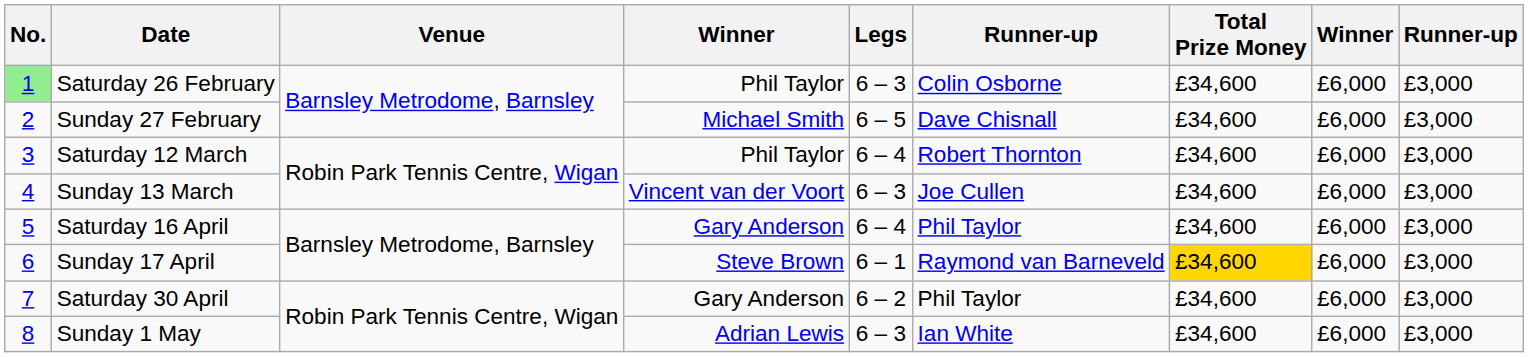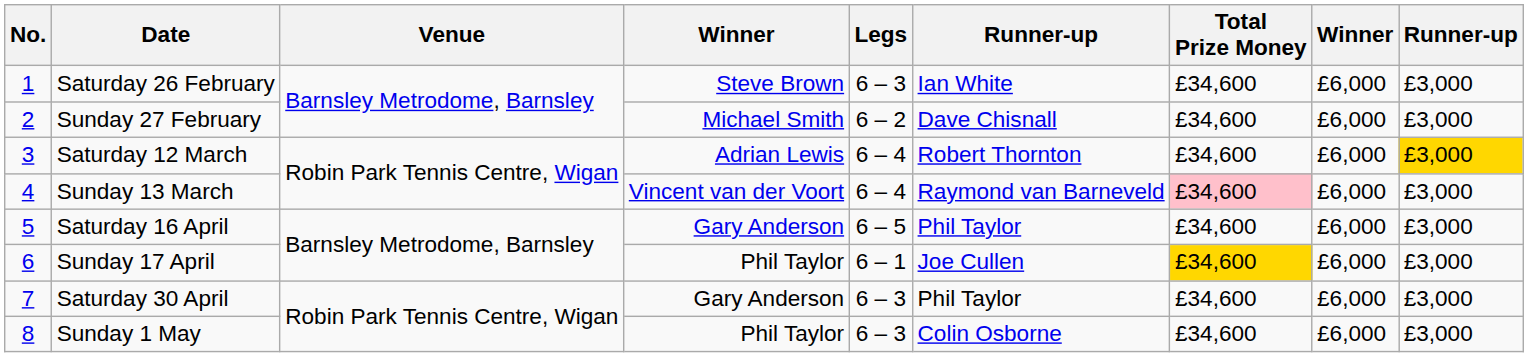Saturday 26 February | No.: lightgreen background -> no background
Saturday 26 February | column 4: Phil Taylor -> Steve Brown
Saturday 26 February | column 6: Colin Osborne -> Ian White
Sunday 27 February | Legs: 6 – 5 -> 6 – 2
Saturday 12 March | column 4: Phil Taylor -> Adrian Lewis
Saturday 12 March | column 9: no background -> gold background
Sunday 13 March | Legs: 6 – 3 -> 6 – 4
Sunday 13 March | column 6: Joe Cullen -> Raymond van Barneveld
Sunday 13 March | Total Prize Money: no background -> pink background
Saturday 16 April | Legs: 6 – 4 -> 6 – 5
Sunday 17 April | column 4: Steve Brown -> Phil Taylor
Sunday 17 April | column 6: Raymond van Barneveld -> Joe Cullen
Saturday 30 April | Legs: 6 – 2 -> 6 – 3
Sunday 1 May | column 4: Adrian Lewis -> Phil Taylor
Sunday 1 May | column 6: Ian White -> Colin Osborne
